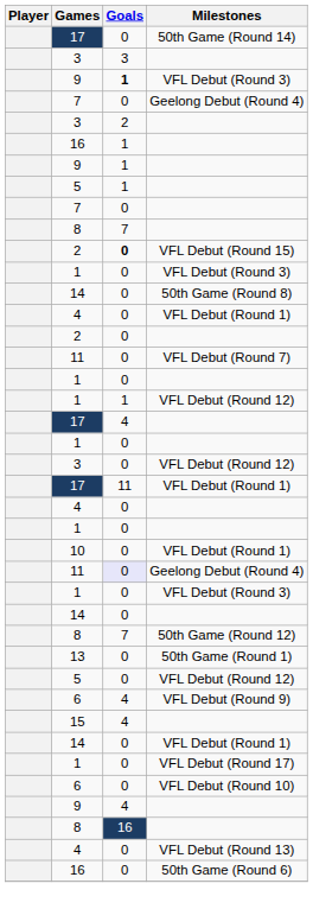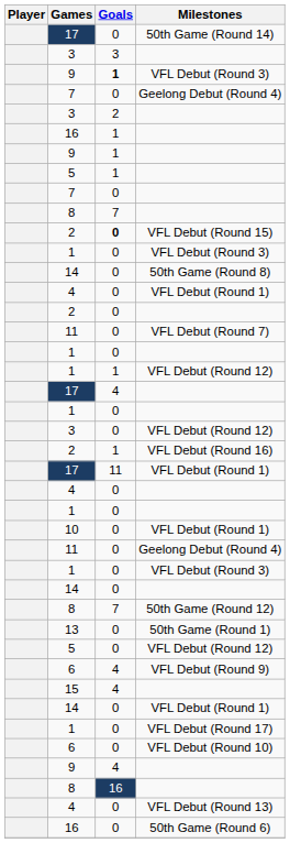+ row: 2 | 1 | VFL Debut (Round 16)
11 / Geelong Debut (Round 4) | Goals: lavender background -> no background
